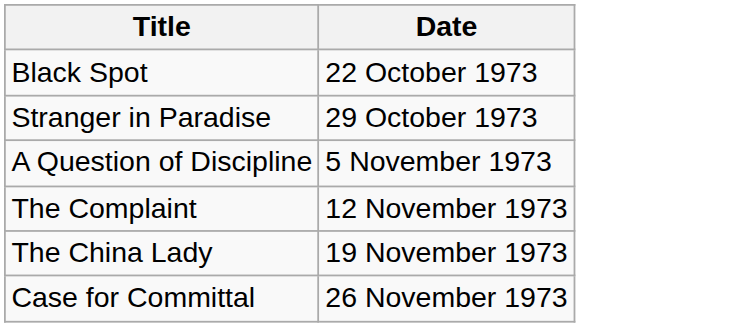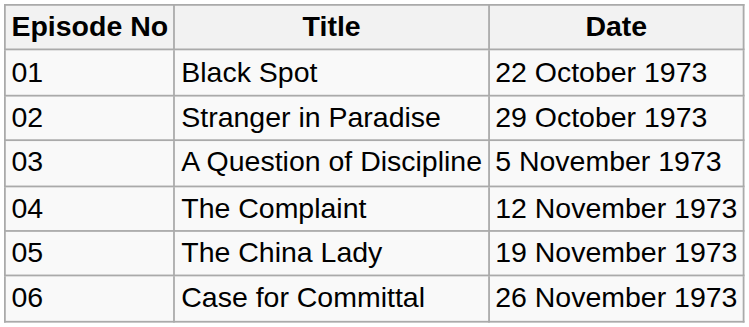+ column: Episode No | 01 | 02 | 03 | 04 | 05 | 06
